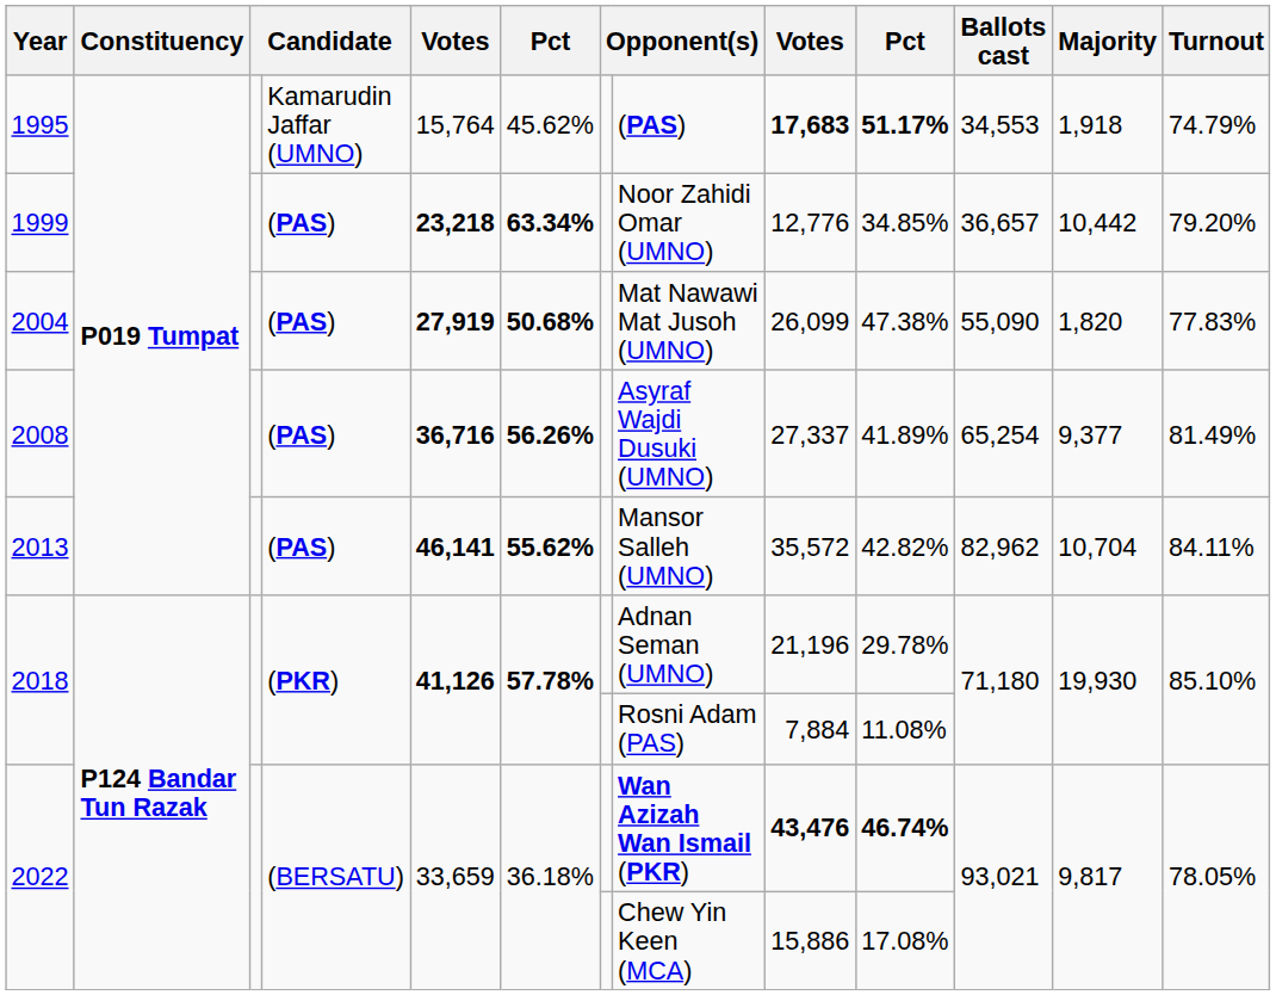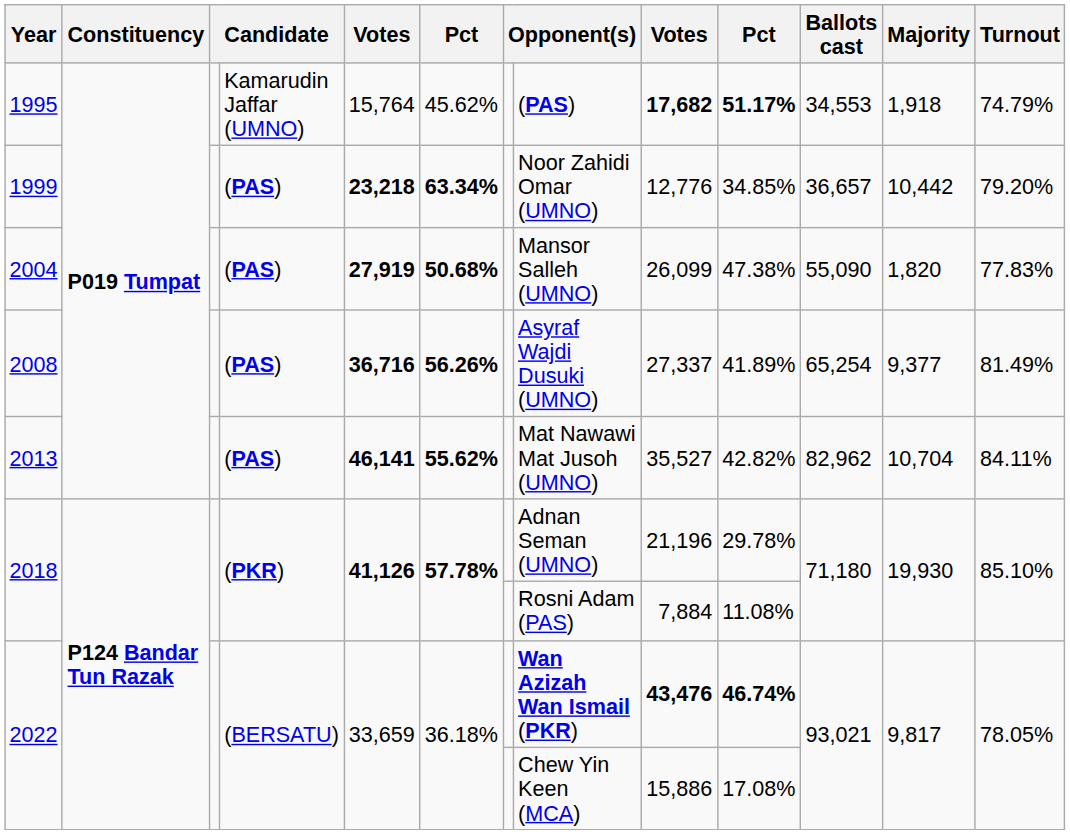1995 | column 9: 17,683 -> 17,682
2004 | column 8: Mat Nawawi Mat Jusoh (UMNO) -> Mansor Salleh (UMNO)
2013 | column 8: Mansor Salleh (UMNO) -> Mat Nawawi Mat Jusoh (UMNO)
2013 | column 9: 35,572 -> 35,527
